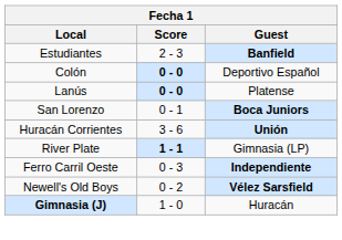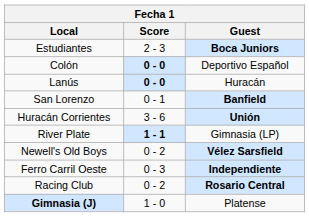Estudiantes | Guest: Banfield -> Boca Juniors
Lanús | Guest: Platense -> Huracán
San Lorenzo | Guest: Boca Juniors -> Banfield
rows swapped: Ferro Carril Oeste <-> Newell's Old Boys
+ row: Racing Club | 0 - 2 | Rosario Central
Gimnasia (J) | Guest: Huracán -> Platense
